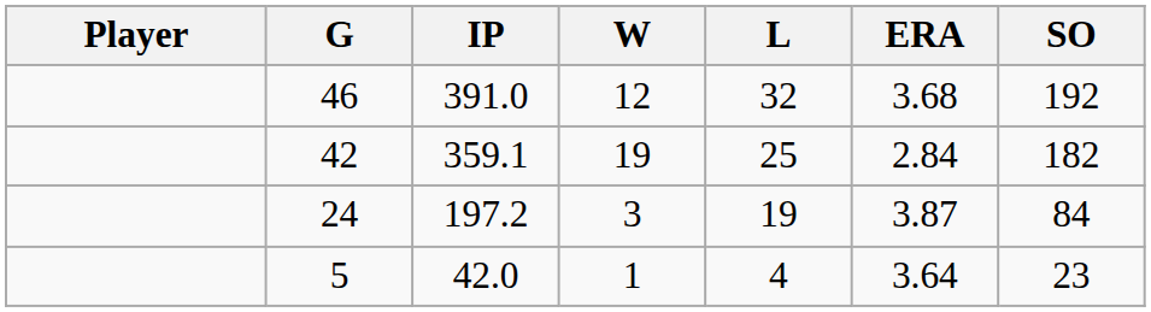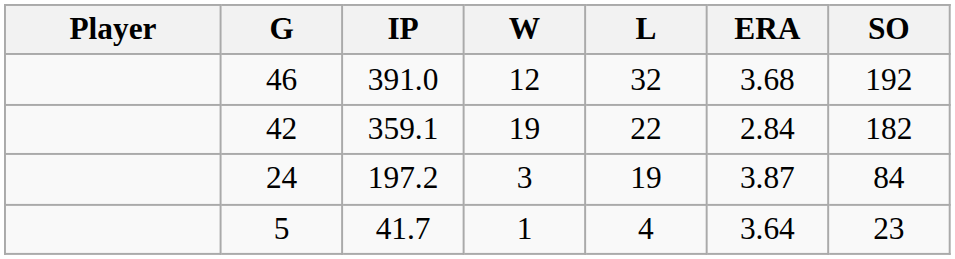42 | L: 25 -> 22
5 | IP: 42.0 -> 41.7
